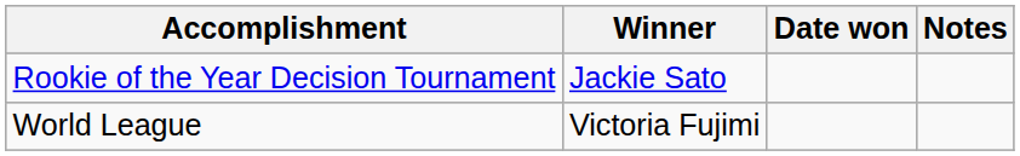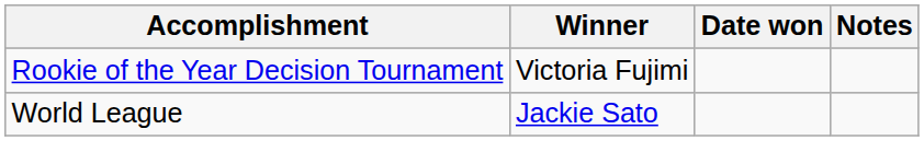Rookie of the Year Decision Tournament | Winner: Jackie Sato -> Victoria Fujimi
World League | Winner: Victoria Fujimi -> Jackie Sato
